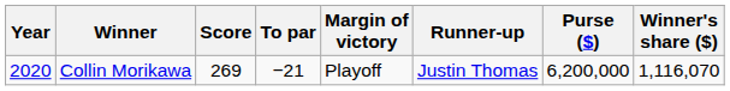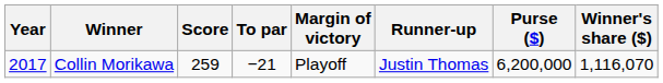Collin Morikawa | Year: 2020 -> 2017
Collin Morikawa | Score: 269 -> 259
